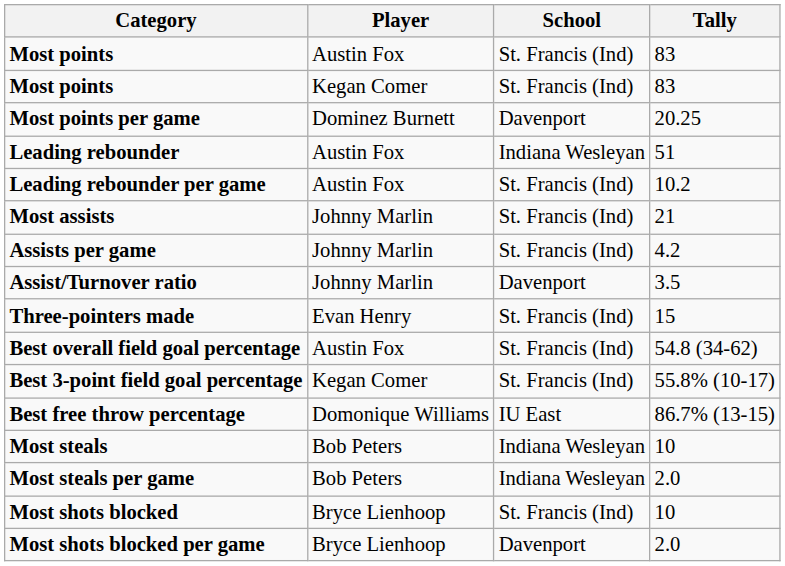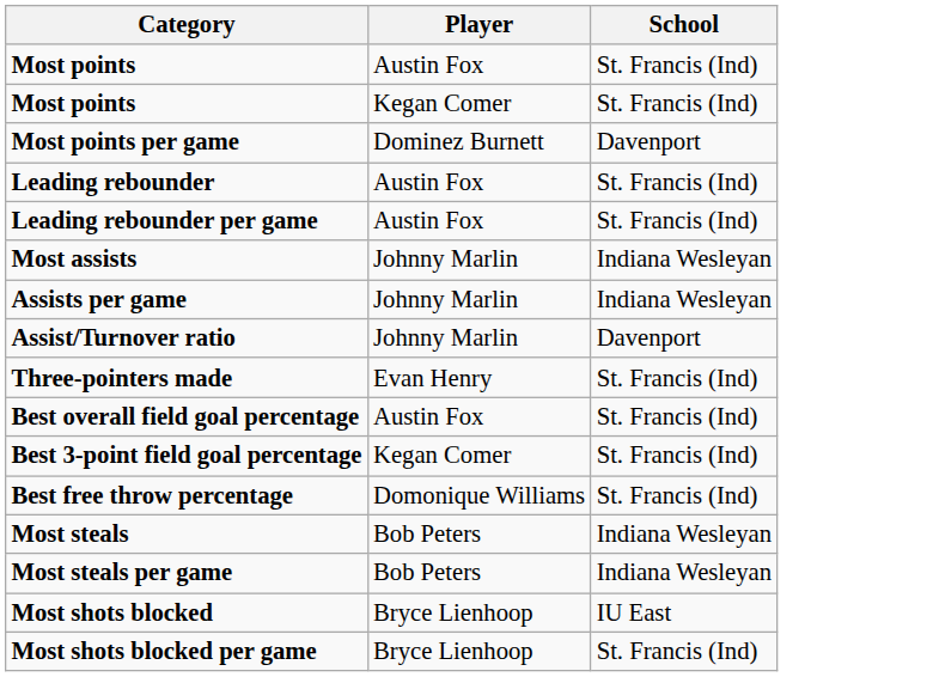- column: Tally | 83 | 83 | 20.25 | 51 | 10.2 | 21 | 4.2 | 3.5 | 15 | 54.8 (34-62) | 55.8% (10-17) | 86.7% (13-15) | 10 | 2.0 | 10 | 2.0
Leading rebounder | School: Indiana Wesleyan -> St. Francis (Ind)
Most assists | School: St. Francis (Ind) -> Indiana Wesleyan
Assists per game | School: St. Francis (Ind) -> Indiana Wesleyan
Best free throw percentage | School: IU East -> St. Francis (Ind)
Most shots blocked | School: St. Francis (Ind) -> IU East
Most shots blocked per game | School: Davenport -> St. Francis (Ind)
